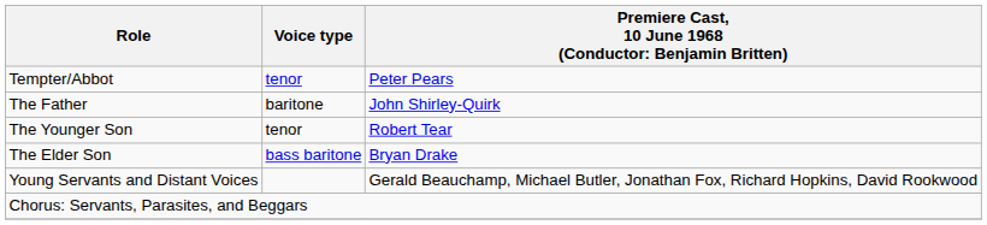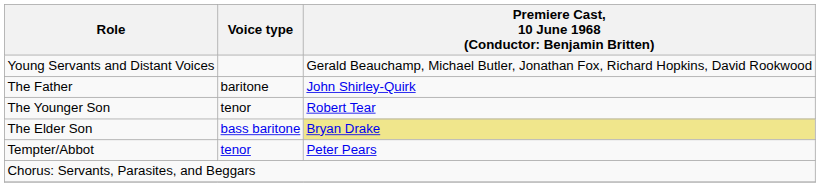rows swapped: Tempter/Abbot <-> Young Servants and Distant Voices
The Elder Son | column 3: no background -> khaki background
